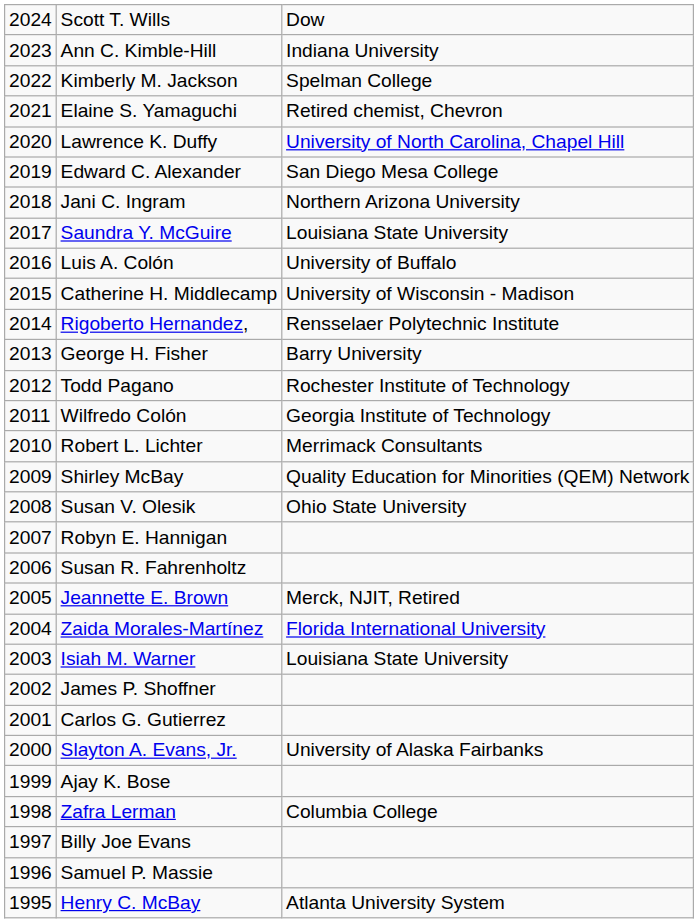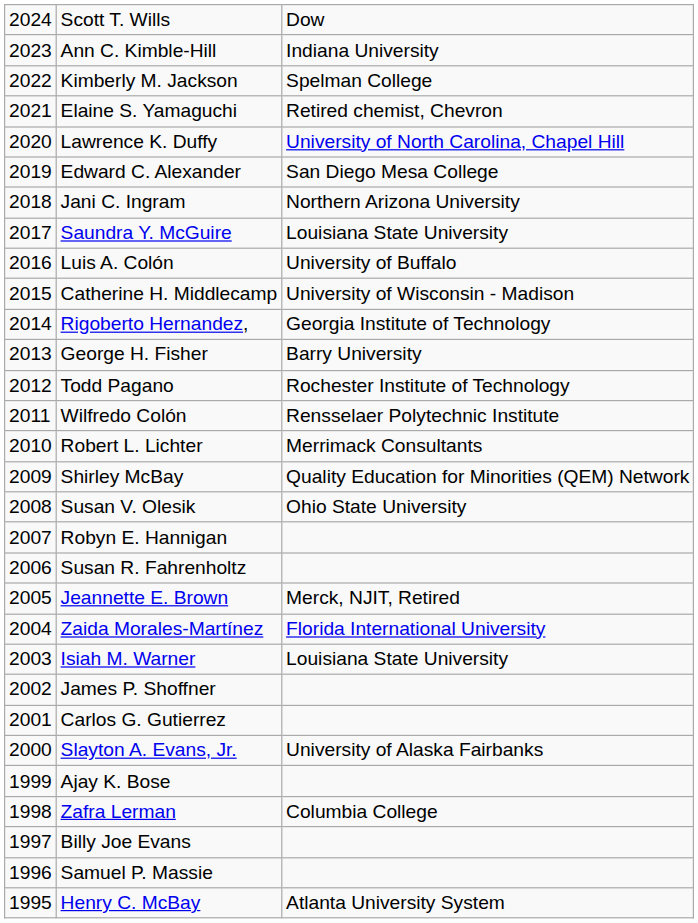Rigoberto Hernandez, | column 3: Rensselaer Polytechnic Institute -> Georgia Institute of Technology
Wilfredo Colón | column 3: Georgia Institute of Technology -> Rensselaer Polytechnic Institute
